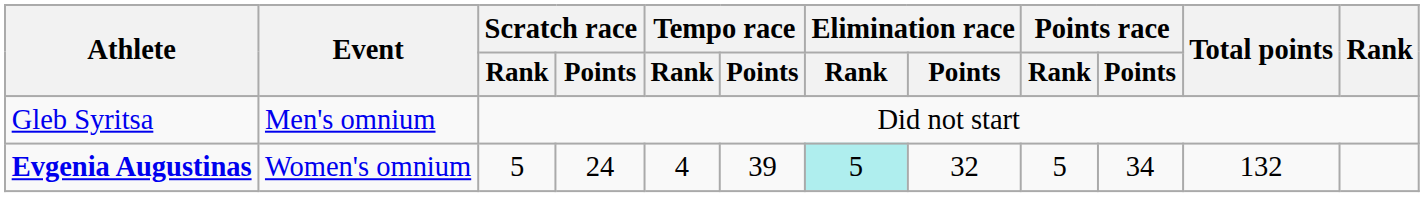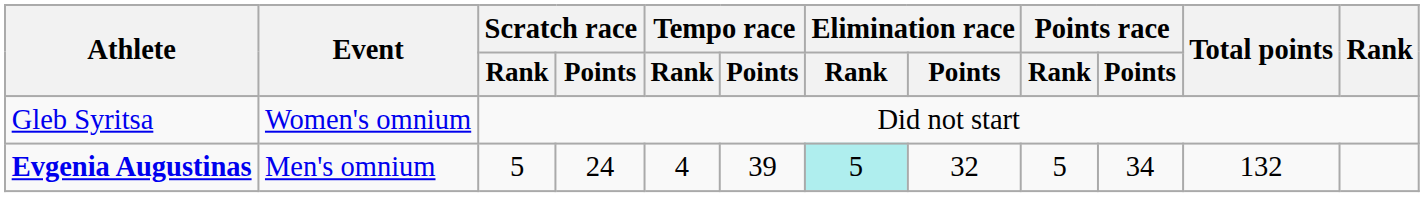Gleb Syritsa | Event: Men's omnium -> Women's omnium
Evgenia Augustinas | Event: Women's omnium -> Men's omnium
